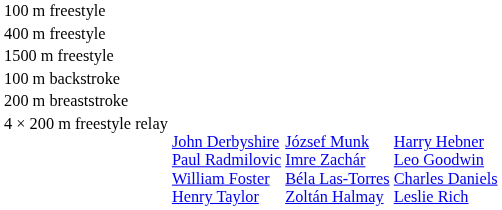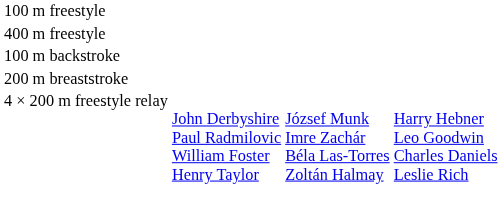- row: 1500 m freestyle
